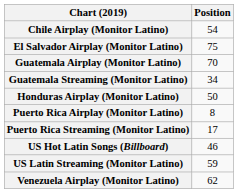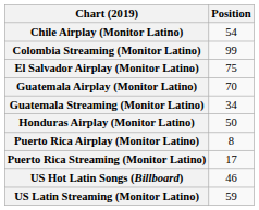+ row: Colombia Streaming (Monitor Latino) | 99
- row: Venezuela Airplay (Monitor Latino) | 62
